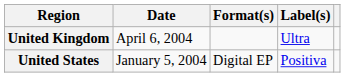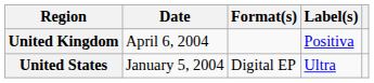United Kingdom | Label(s): Ultra -> Positiva
United States | Label(s): Positiva -> Ultra
